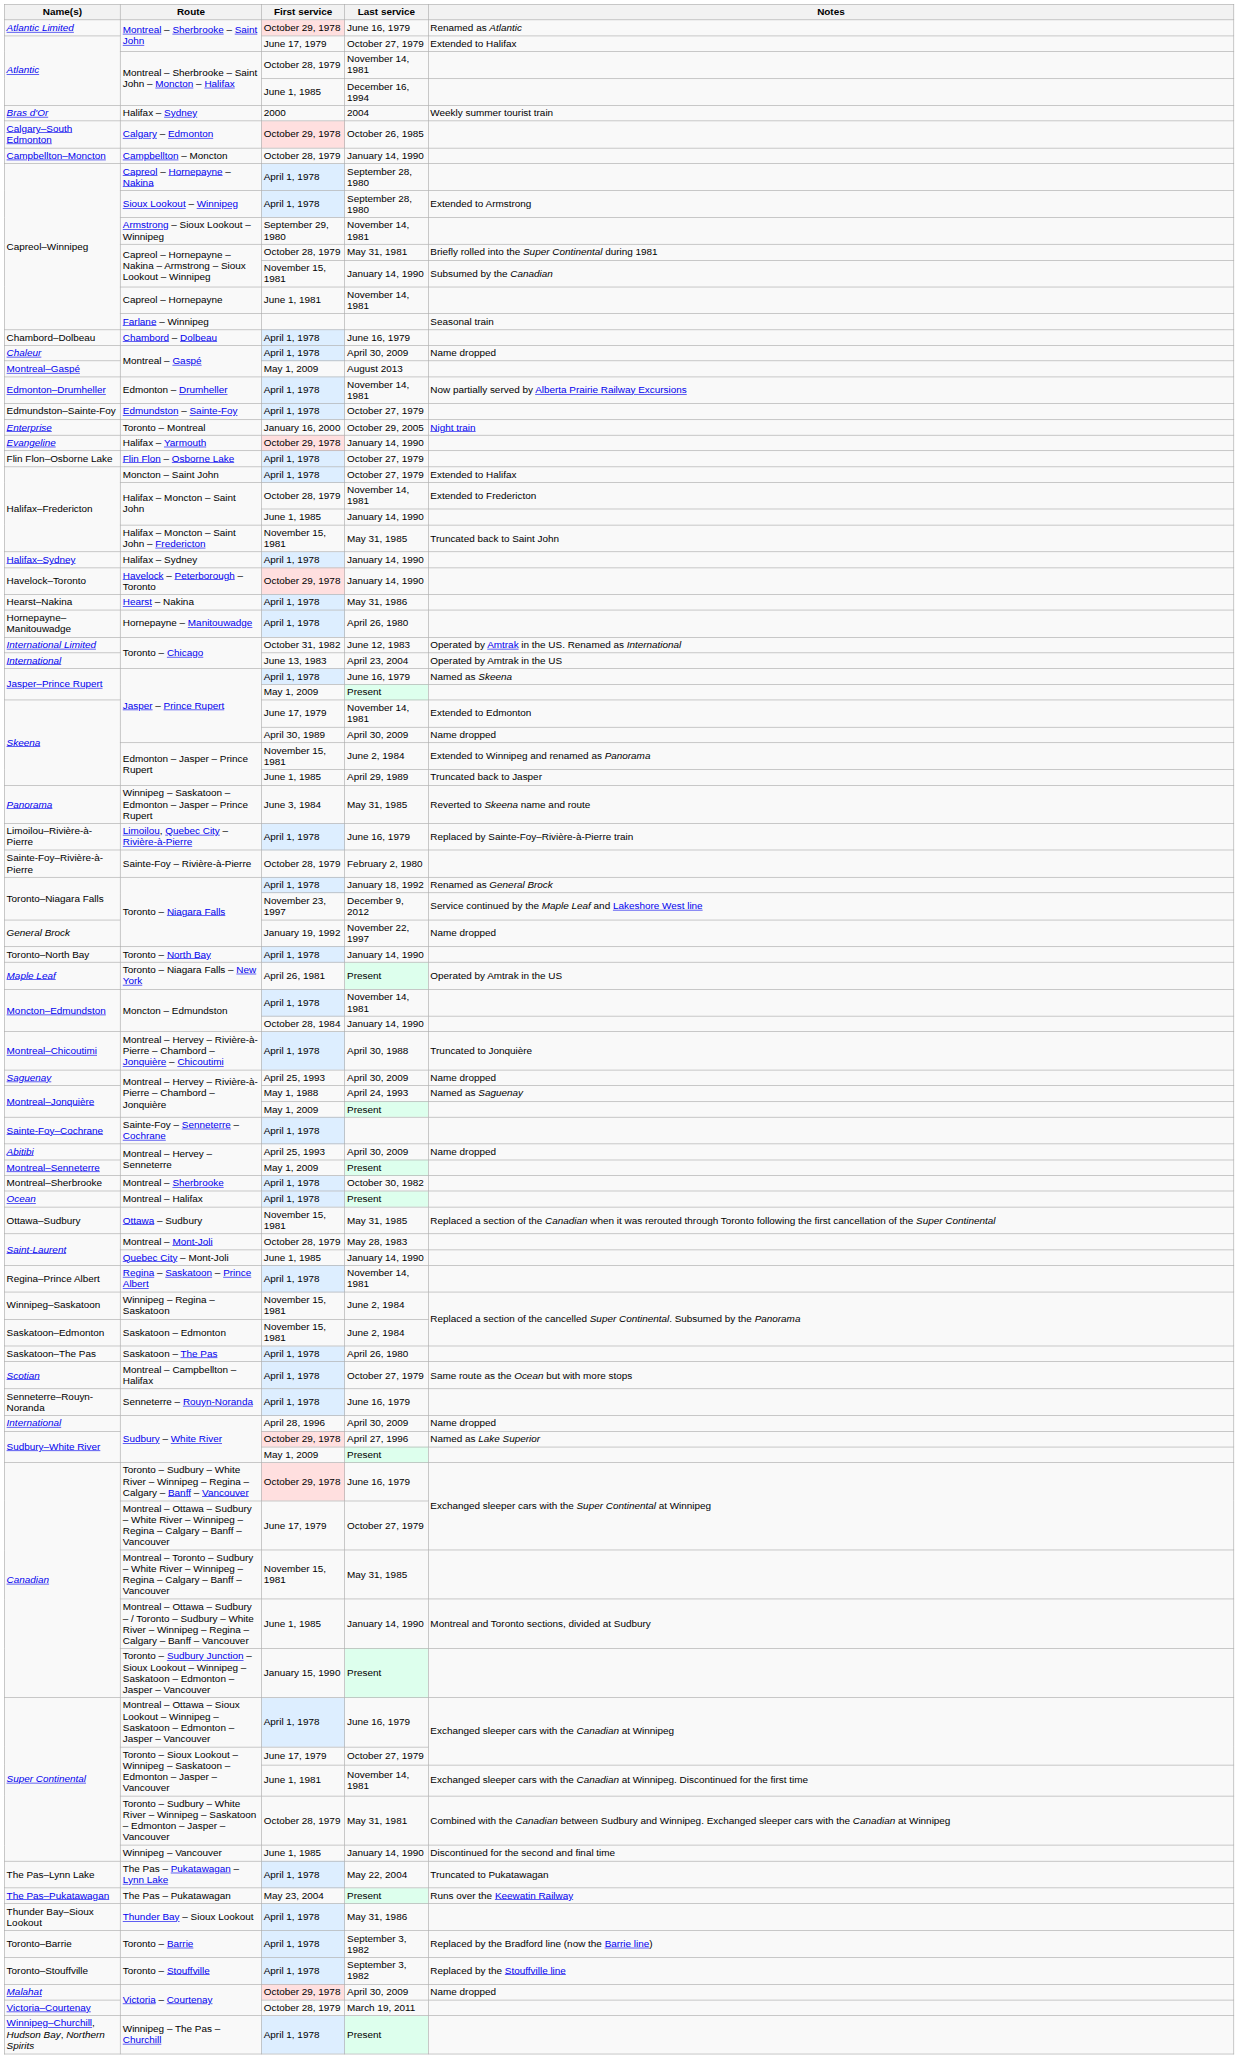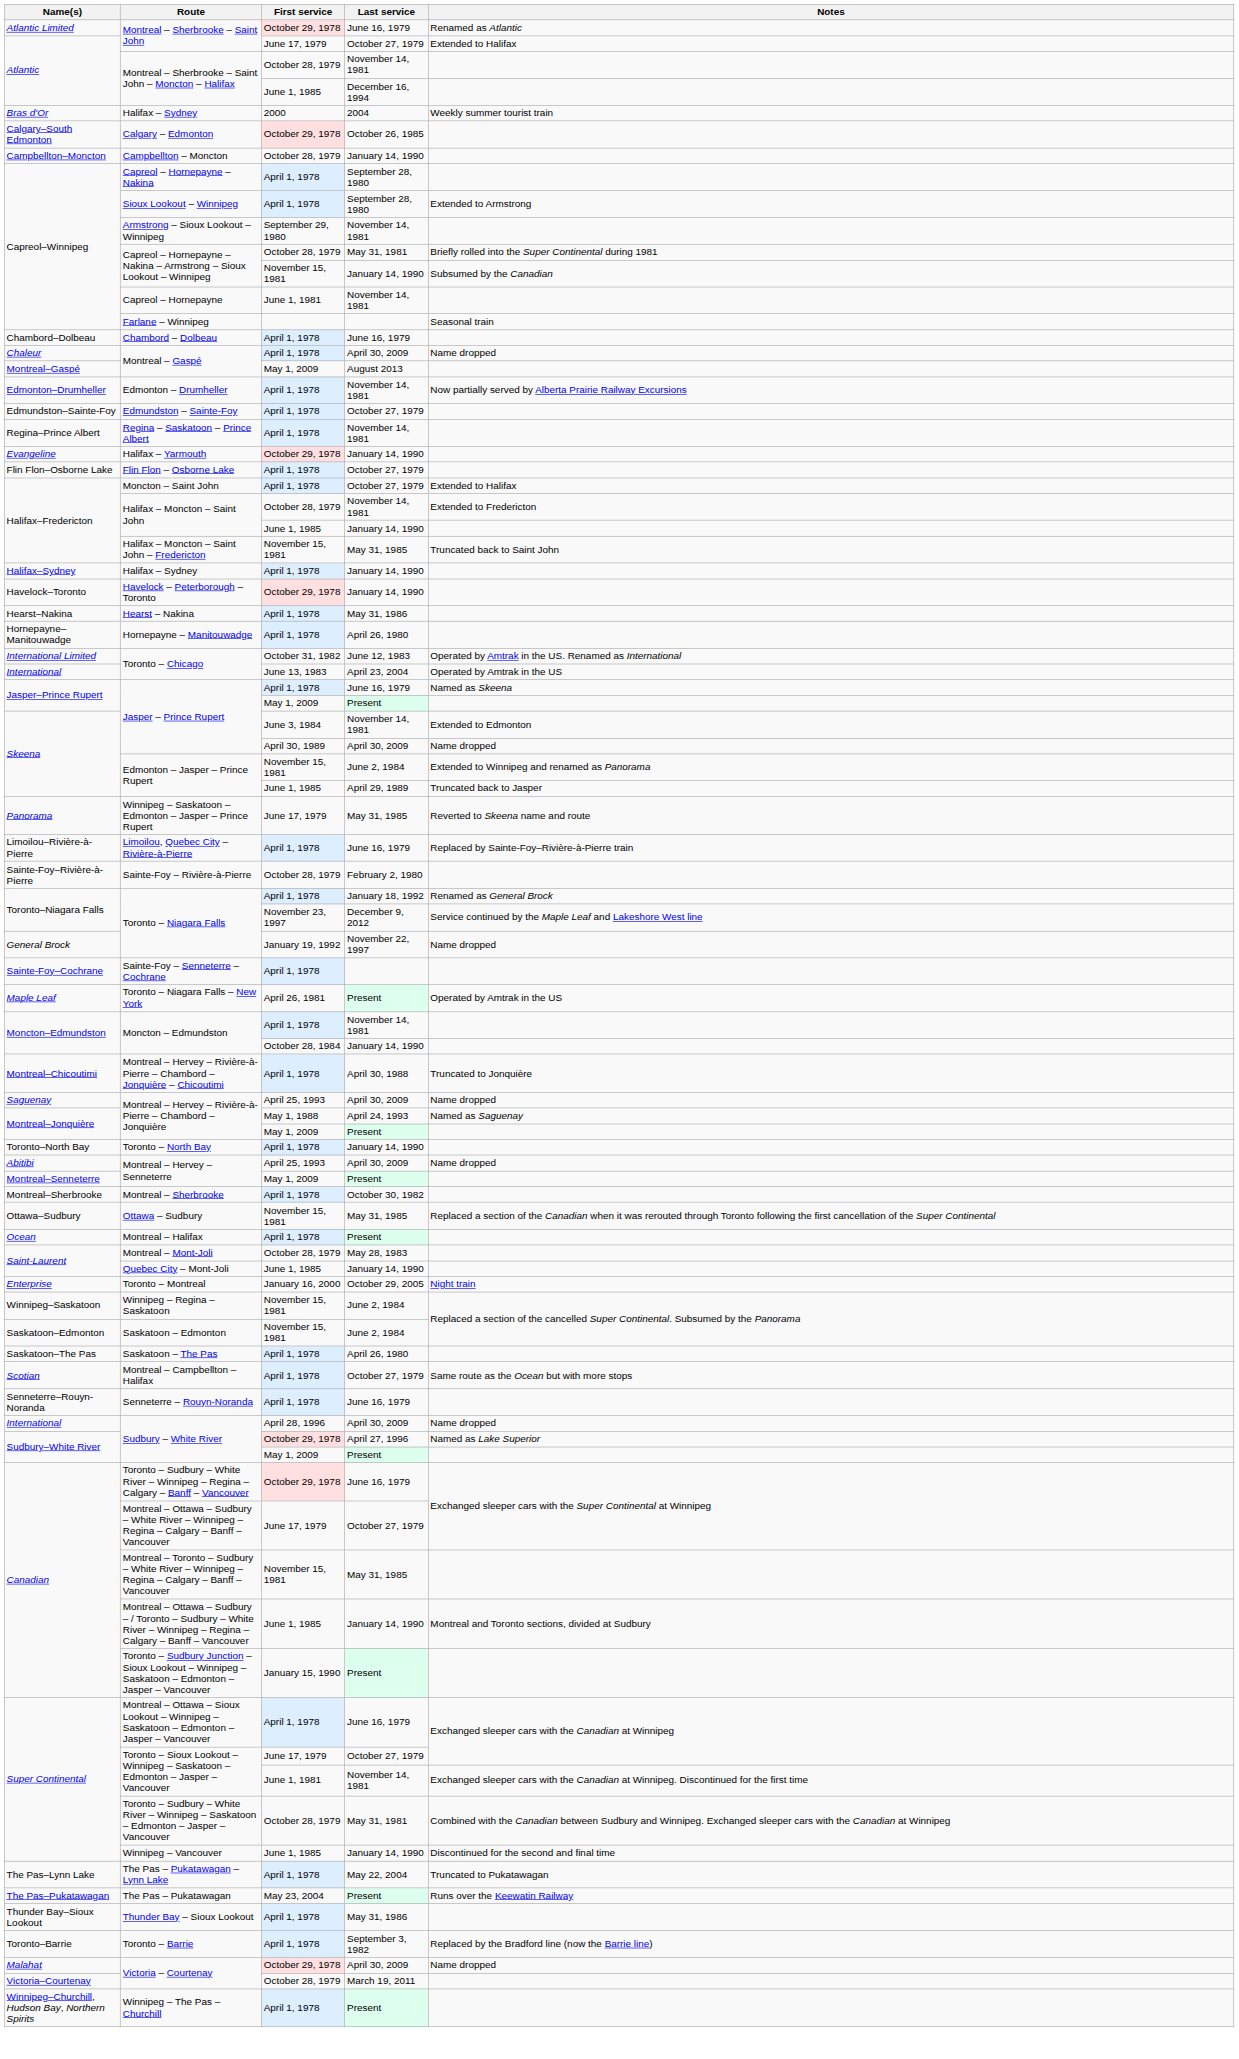rows swapped: Toronto – Montreal <-> Regina – Saskatoon – Prince Albert
Jasper – Prince Rupert / November 14, 1981 | First service: June 17, 1979 -> June 3, 1984
Winnipeg – Saskatoon – Edmonton – Jasper – Prince Rupert | First service: June 3, 1984 -> June 17, 1979
rows swapped: Toronto – North Bay <-> Sainte-Foy – Senneterre – Cochrane
rows swapped: Montreal – Halifax <-> Ottawa – Sudbury
- row: Toronto–Stouffville | Toronto – Stouffville | April 1, 1978 | September 3, 1982 | Replaced by the Stouffville line
